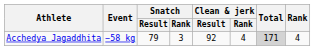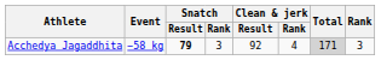Acchedya Jagaddhita | Snatch / Result: normal -> bold
Acchedya Jagaddhita | Rank: 4 -> 3
